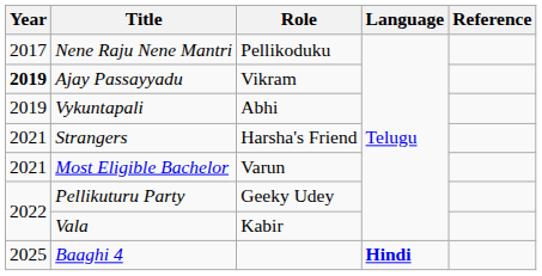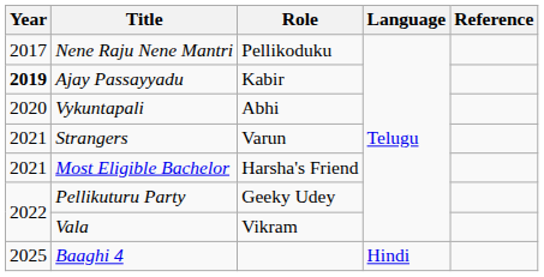Ajay Passayyadu | Role: Vikram -> Kabir
Vykuntapali | Year: 2019 -> 2020
Strangers | Role: Harsha's Friend -> Varun
Most Eligible Bachelor | Role: Varun -> Harsha's Friend
Vala | Role: Kabir -> Vikram
Baaghi 4 | Language: bold -> normal
